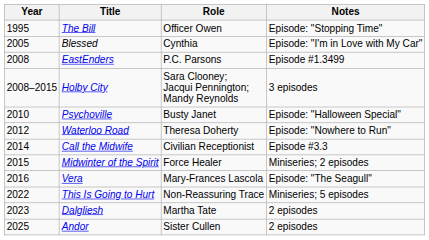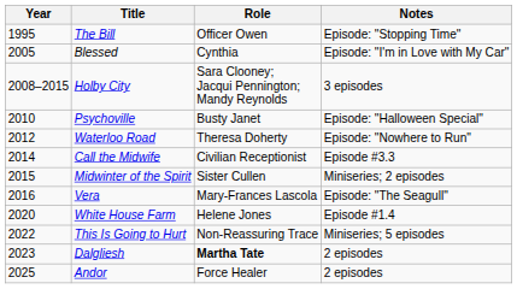- row: 2008 | EastEnders | P.C. Parsons | Episode #1.3499
Midwinter of the Spirit | Role: Force Healer -> Sister Cullen
+ row: 2020 | White House Farm | Helene Jones | Episode #1.4
Dalgliesh | Role: normal -> bold
Andor | Role: Sister Cullen -> Force Healer
